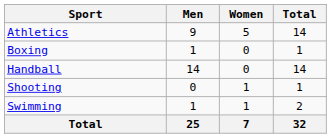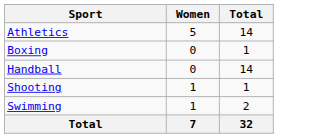- column: Men | 9 | 1 | 14 | 0 | 1 | 25
